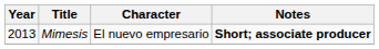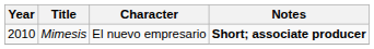Mimesis | Year: 2013 -> 2010
